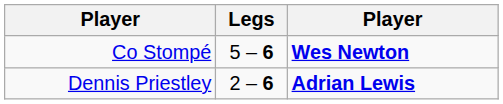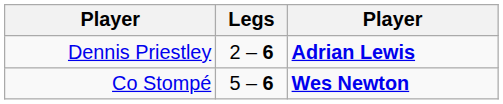rows swapped: Dennis Priestley <-> Co Stompé
